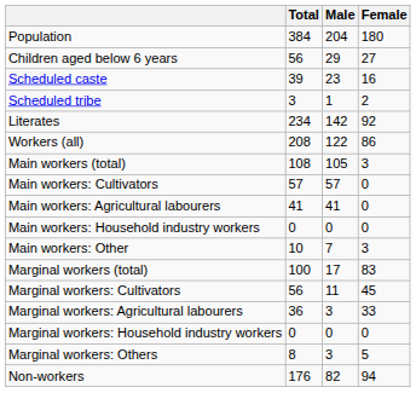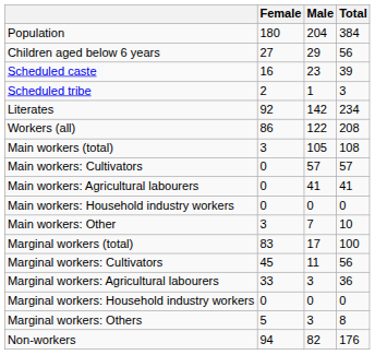columns swapped: Total <-> Female
